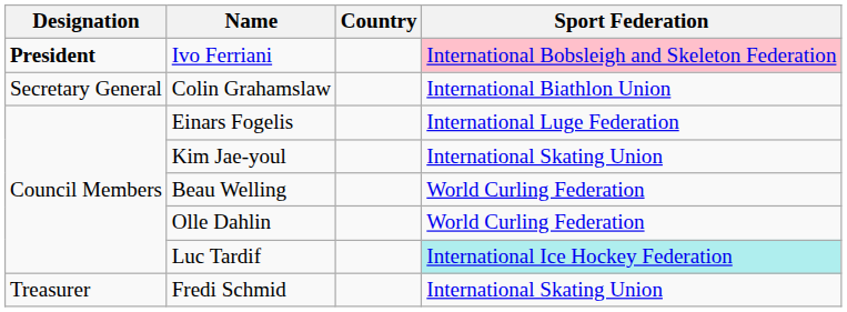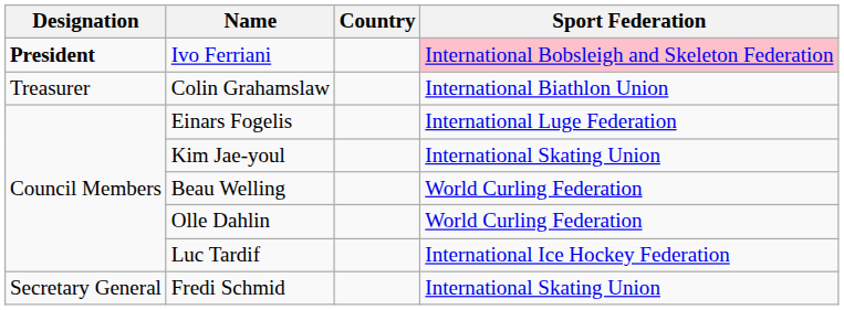Colin Grahamslaw | Designation: Secretary General -> Treasurer
Luc Tardif | Sport Federation: paleturquoise background -> no background
Fredi Schmid | Designation: Treasurer -> Secretary General
